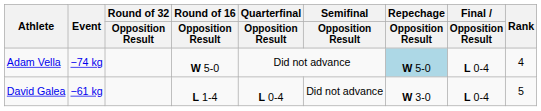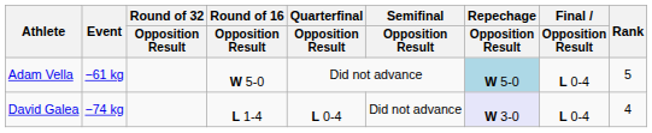Adam Vella | Event: −74 kg -> −61 kg
Adam Vella | Rank: 4 -> 5
David Galea | Event: −61 kg -> −74 kg
David Galea | Repechage / Opposition Result: no background -> lavender background
David Galea | Rank: 5 -> 4
